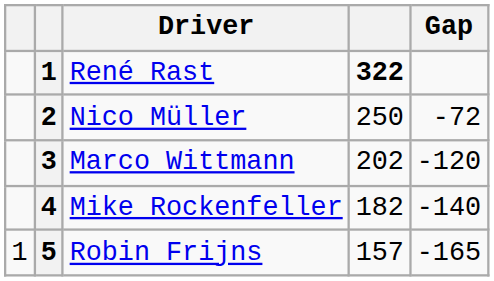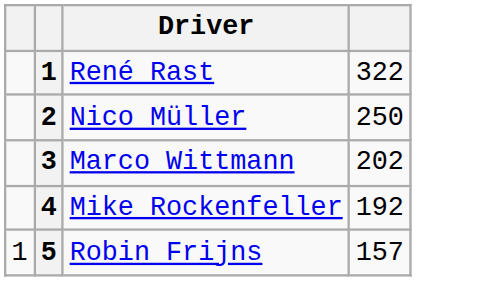- column: Gap | -72 | -120 | -140 | -165
René Rast | column 4: bold -> normal
Mike Rockenfeller | column 4: 182 -> 192
